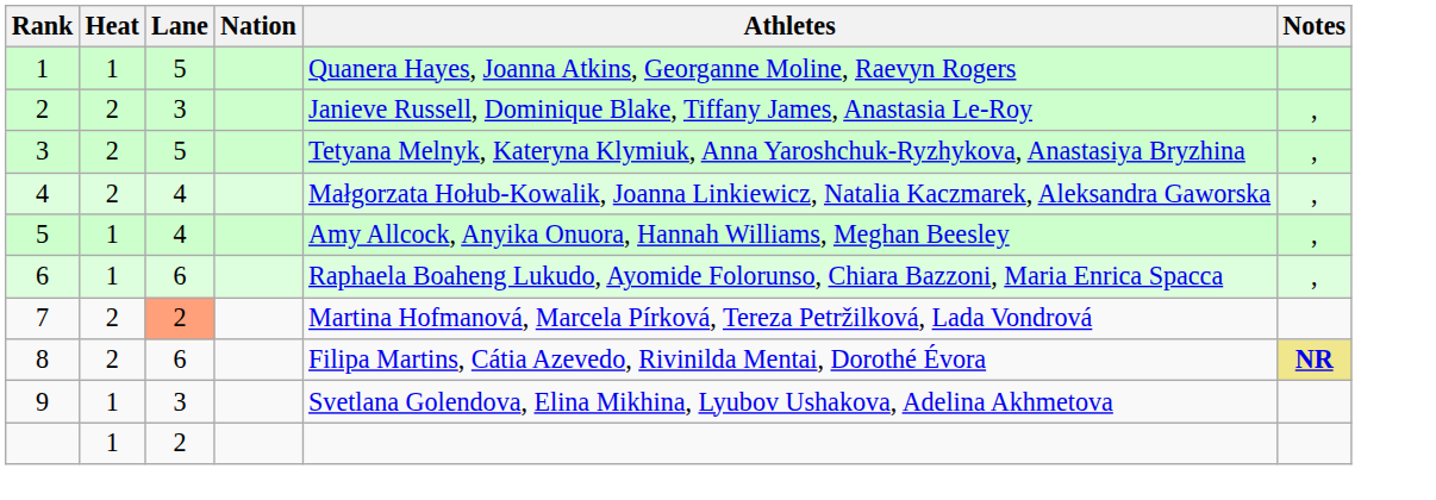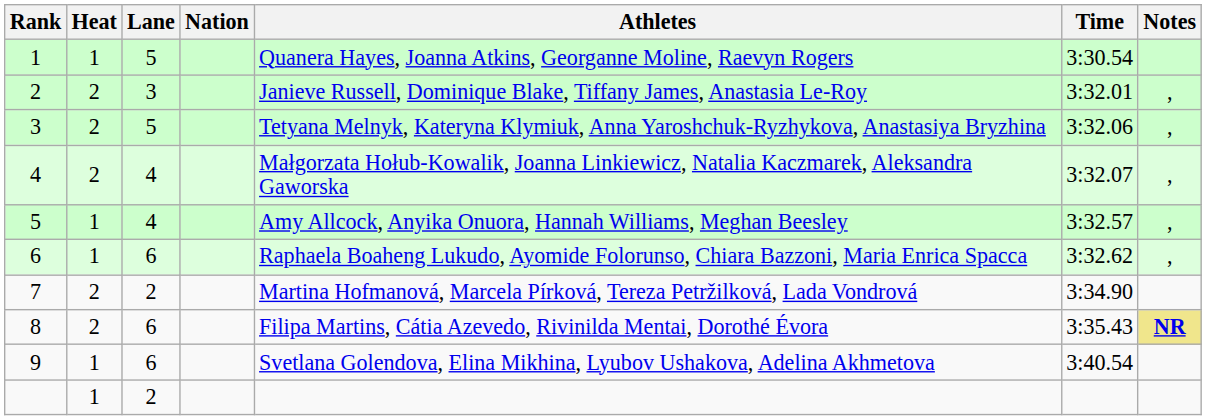+ column: Time | 3:30.54 | 3:32.01 | 3:32.06 | 3:32.07 | 3:32.57 | 3:32.62 | 3:34.90 | 3:35.43 | 3:40.54
7 | Lane: lightsalmon background -> no background
9 | Lane: 3 -> 6
